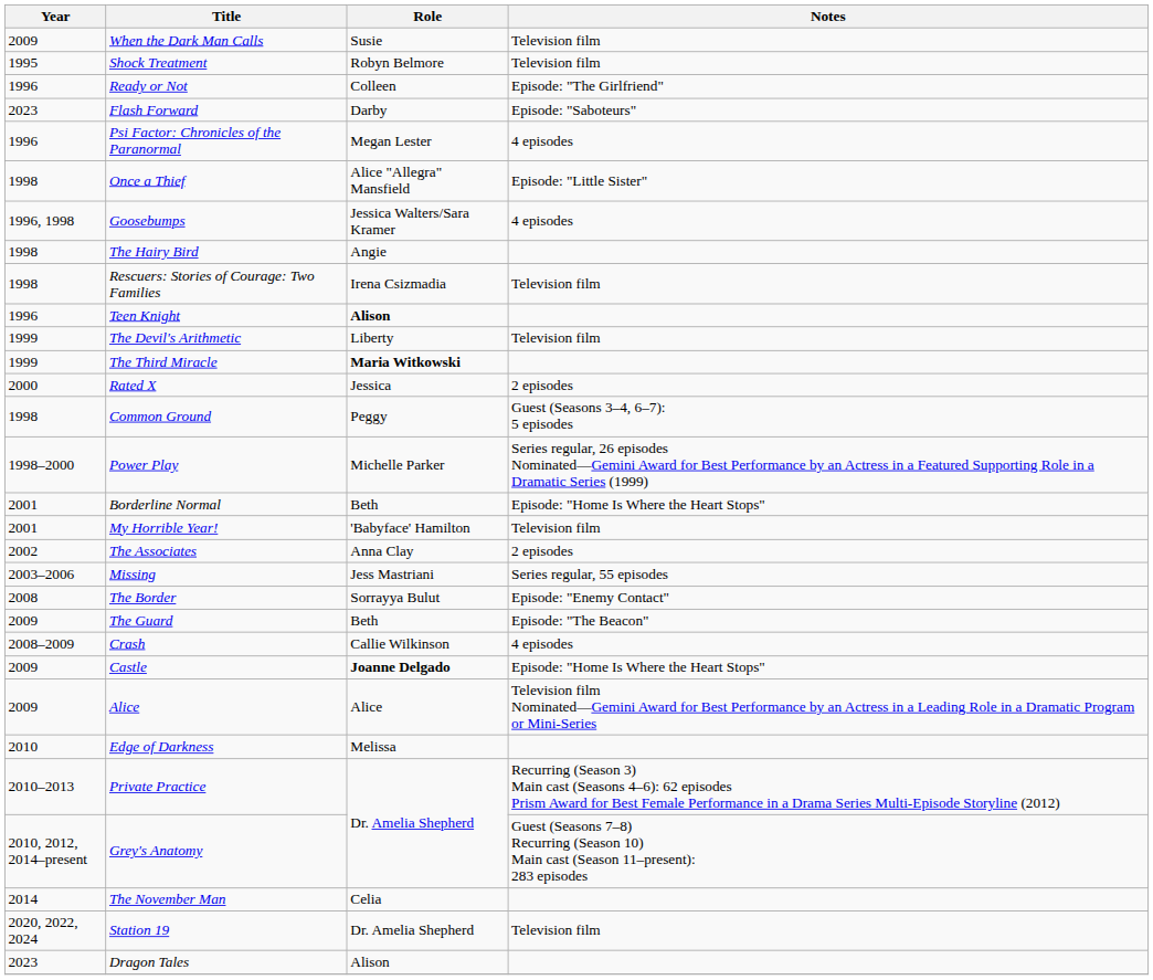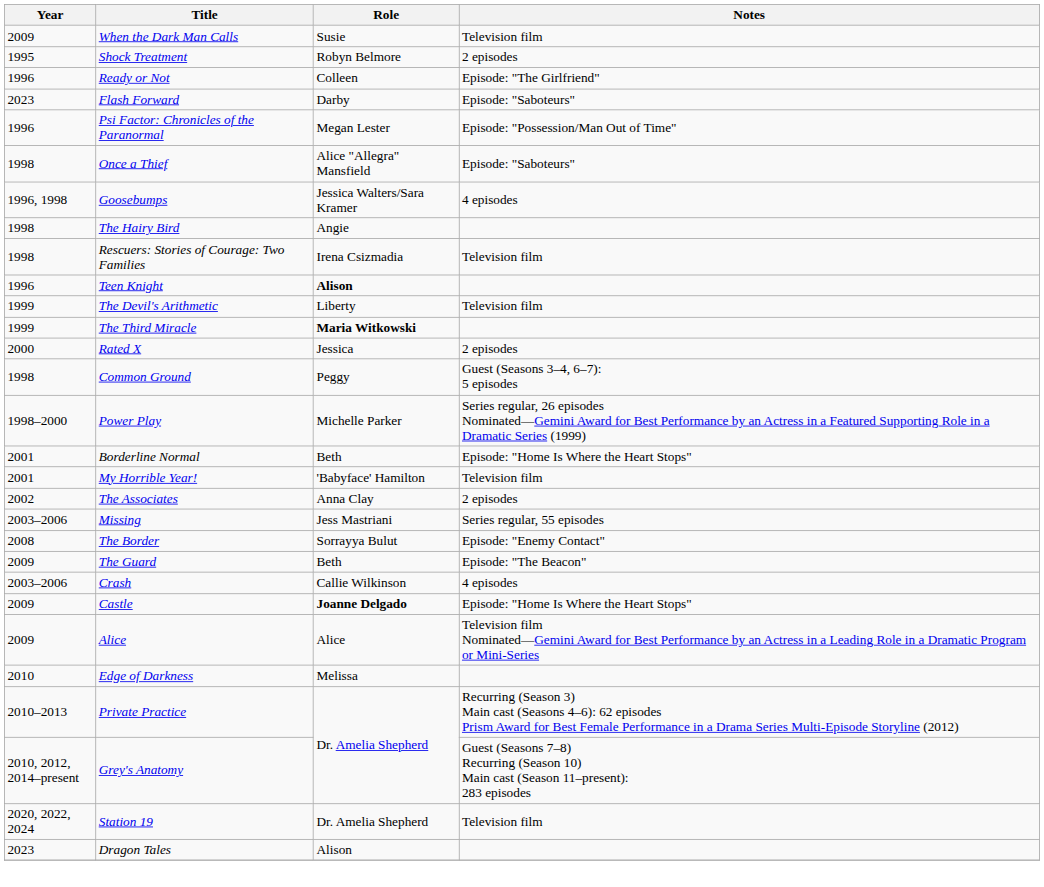Shock Treatment | Notes: Television film -> 2 episodes
Psi Factor: Chronicles of the Paranormal | Notes: 4 episodes -> Episode: "Possession/Man Out of Time"
Once a Thief | Notes: Episode: "Little Sister" -> Episode: "Saboteurs"
Crash | Year: 2008–2009 -> 2003–2006
- row: 2014 | The November Man | Celia
